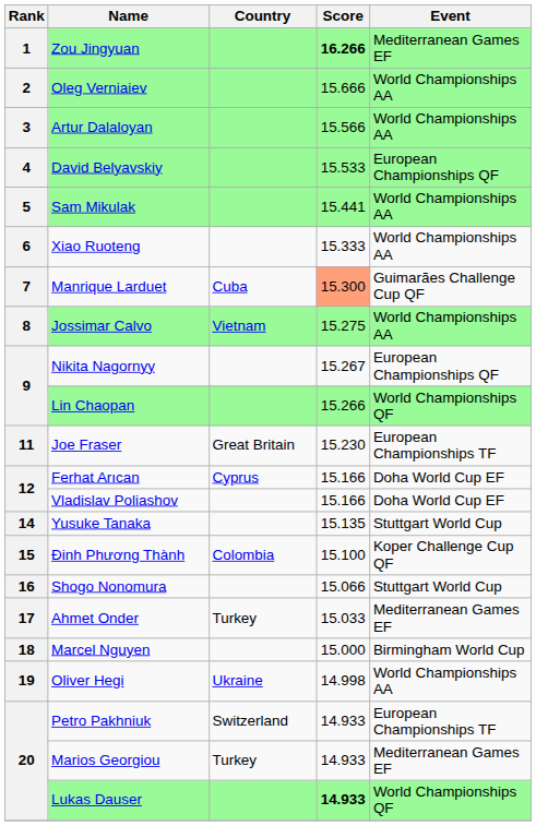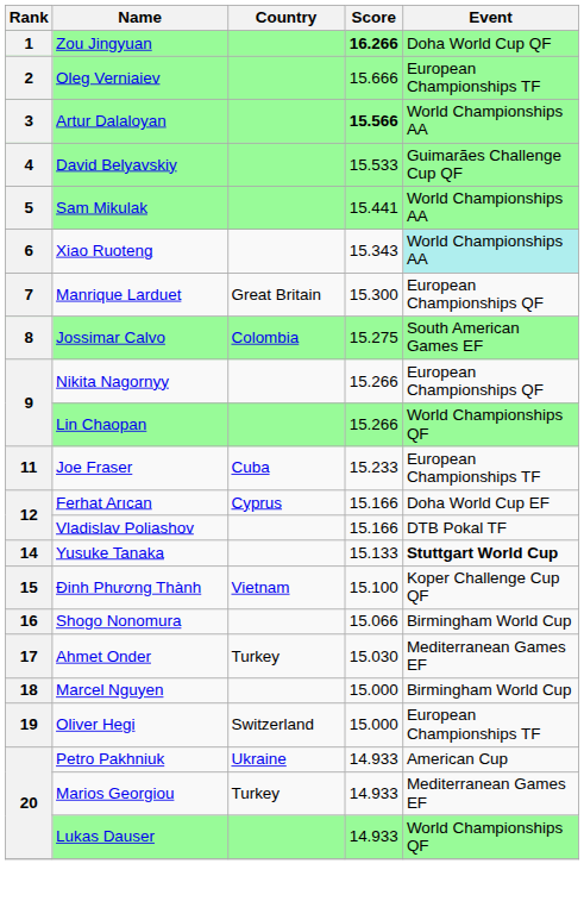Zou Jingyuan | Event: Mediterranean Games EF -> Doha World Cup QF
Oleg Verniaiev | Event: World Championships AA -> European Championships TF
Artur Dalaloyan | Score: normal -> bold
David Belyavskiy | Event: European Championships QF -> Guimarães Challenge Cup QF
Xiao Ruoteng | Score: 15.333 -> 15.343
Xiao Ruoteng | Event: no background -> paleturquoise background
Manrique Larduet | Country: Cuba -> Great Britain
Manrique Larduet | Score: lightsalmon background -> no background
Manrique Larduet | Event: Guimarães Challenge Cup QF -> European Championships QF
Jossimar Calvo | Country: Vietnam -> Colombia
Jossimar Calvo | Event: World Championships AA -> South American Games EF
Nikita Nagornyy | Score: 15.267 -> 15.266
Joe Fraser | Country: Great Britain -> Cuba
Joe Fraser | Score: 15.230 -> 15.233
Vladislav Poliashov | Event: Doha World Cup EF -> DTB Pokal TF
Yusuke Tanaka | Score: 15.135 -> 15.133
Yusuke Tanaka | Event: normal -> bold
Đinh Phương Thành | Country: Colombia -> Vietnam
Shogo Nonomura | Event: Stuttgart World Cup -> Birmingham World Cup
Ahmet Onder | Score: 15.033 -> 15.030
Oliver Hegi | Country: Ukraine -> Switzerland
Oliver Hegi | Score: 14.998 -> 15.000
Oliver Hegi | Event: World Championships AA -> European Championships TF
Petro Pakhniuk | Country: Switzerland -> Ukraine
Petro Pakhniuk | Event: European Championships TF -> American Cup
Lukas Dauser | Score: bold -> normal
